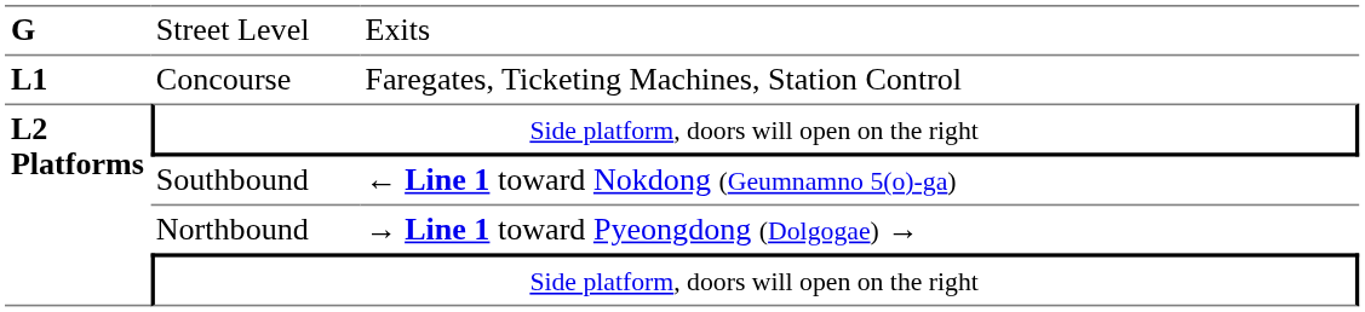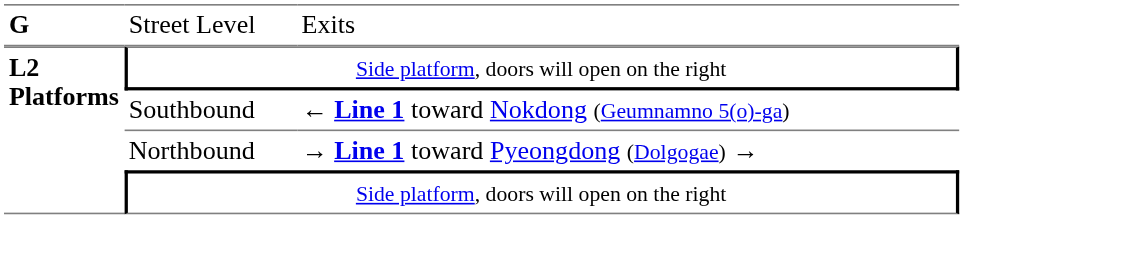- row: L1 | Concourse | Faregates, Ticketing Machines, Station Control
